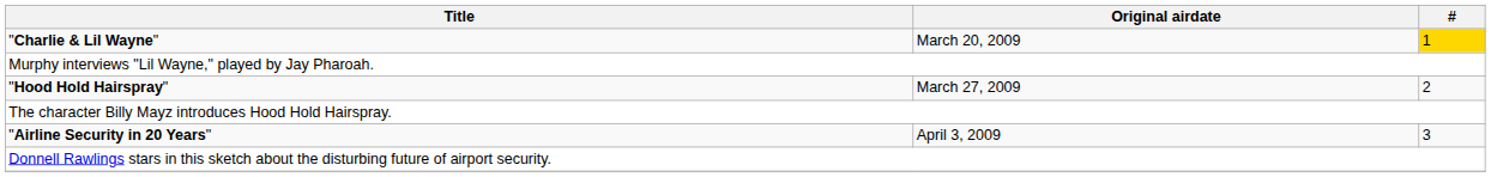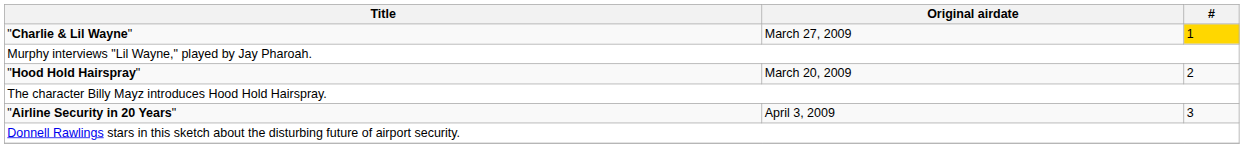"Charlie & Lil Wayne" | Original airdate: March 20, 2009 -> March 27, 2009
"Hood Hold Hairspray" | Original airdate: March 27, 2009 -> March 20, 2009
